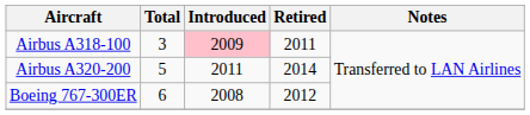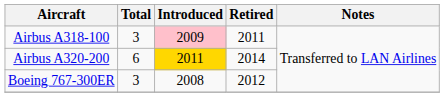Airbus A320-200 | Total: 5 -> 6
Airbus A320-200 | Introduced: no background -> gold background
Boeing 767-300ER | Total: 6 -> 3
